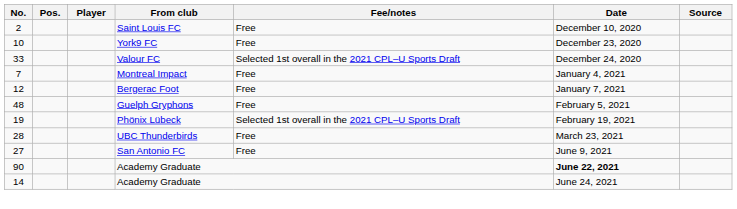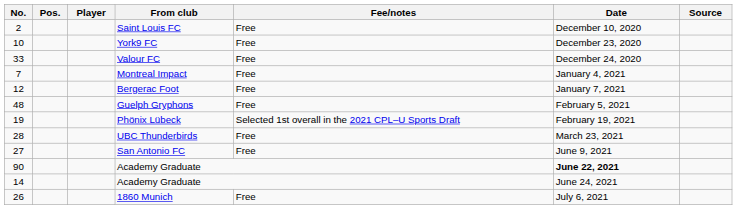Valour FC | Fee/notes: Selected 1st overall in the 2021 CPL–U Sports Draft -> Free
+ row: 26 | 1860 Munich | Free | July 6, 2021
